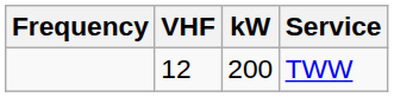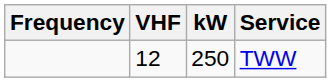TWW | kW: 200 -> 250
